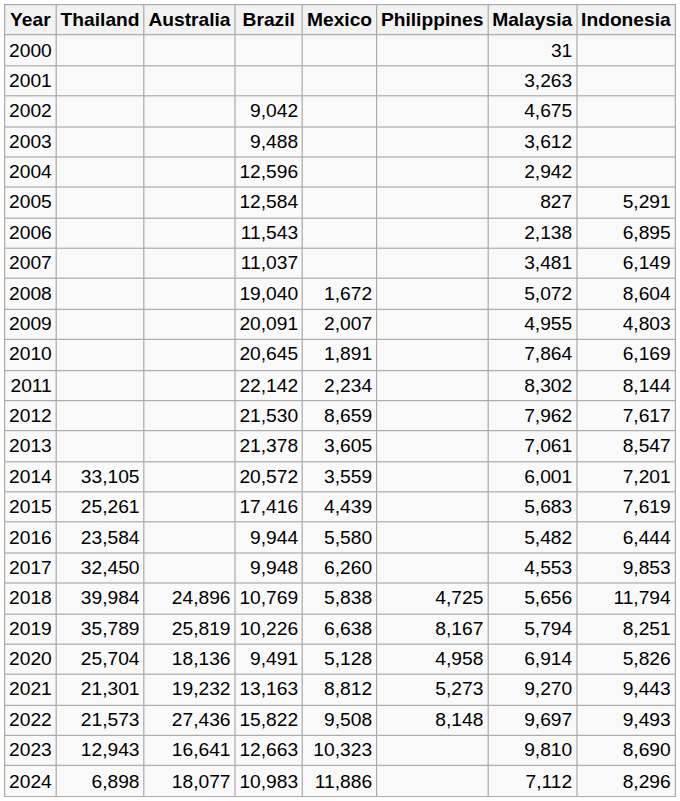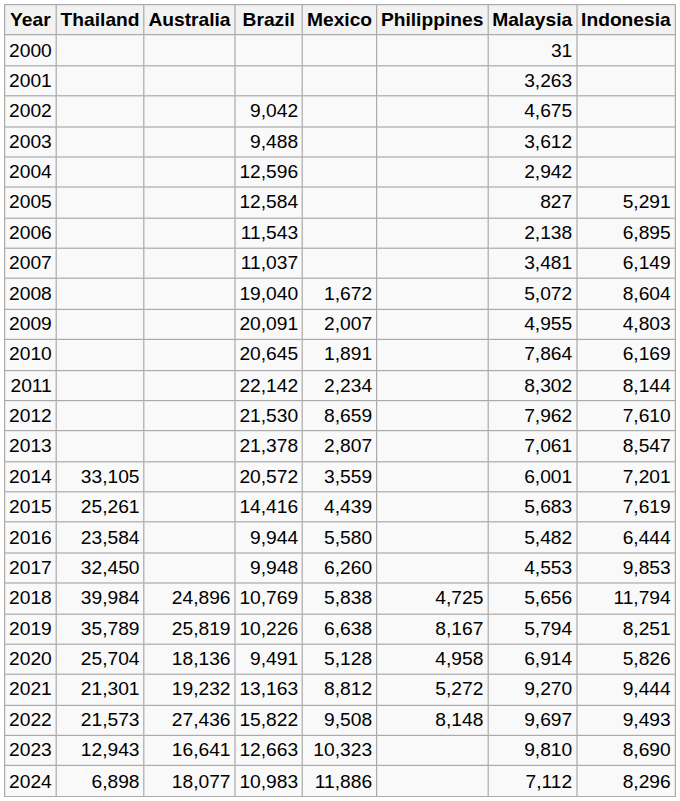2012 | Indonesia: 7,617 -> 7,610
2013 | Mexico: 3,605 -> 2,807
2015 | Brazil: 17,416 -> 14,416
2021 | Philippines: 5,273 -> 5,272
2021 | Indonesia: 9,443 -> 9,444
